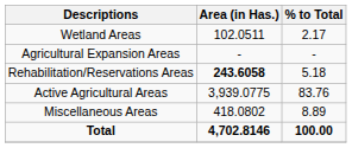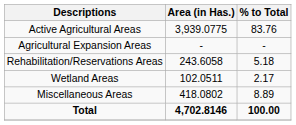rows swapped: Active Agricultural Areas <-> Wetland Areas
Rehabilitation/Reservations Areas | Area (in Has.): bold -> normal
